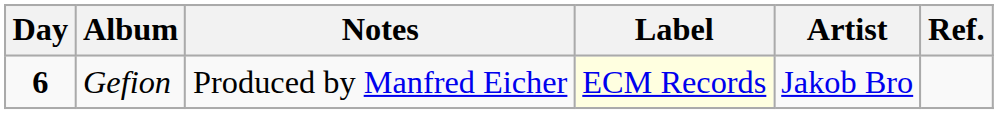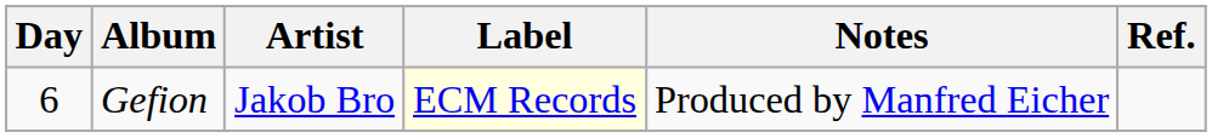columns swapped: Artist <-> Notes
Gefion | Day: bold -> normal
